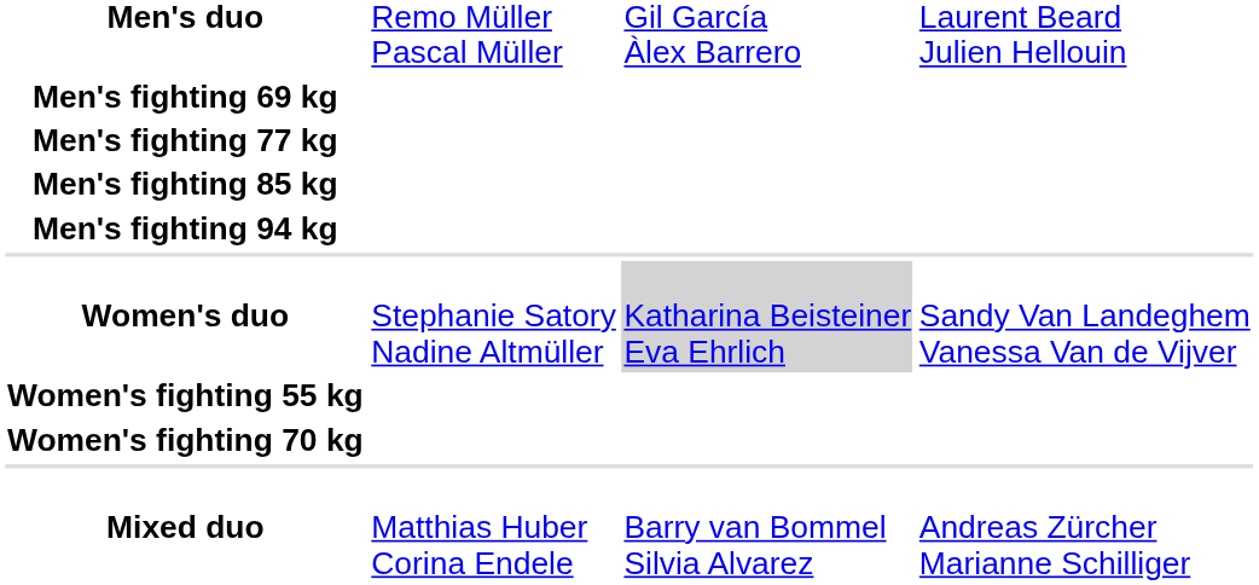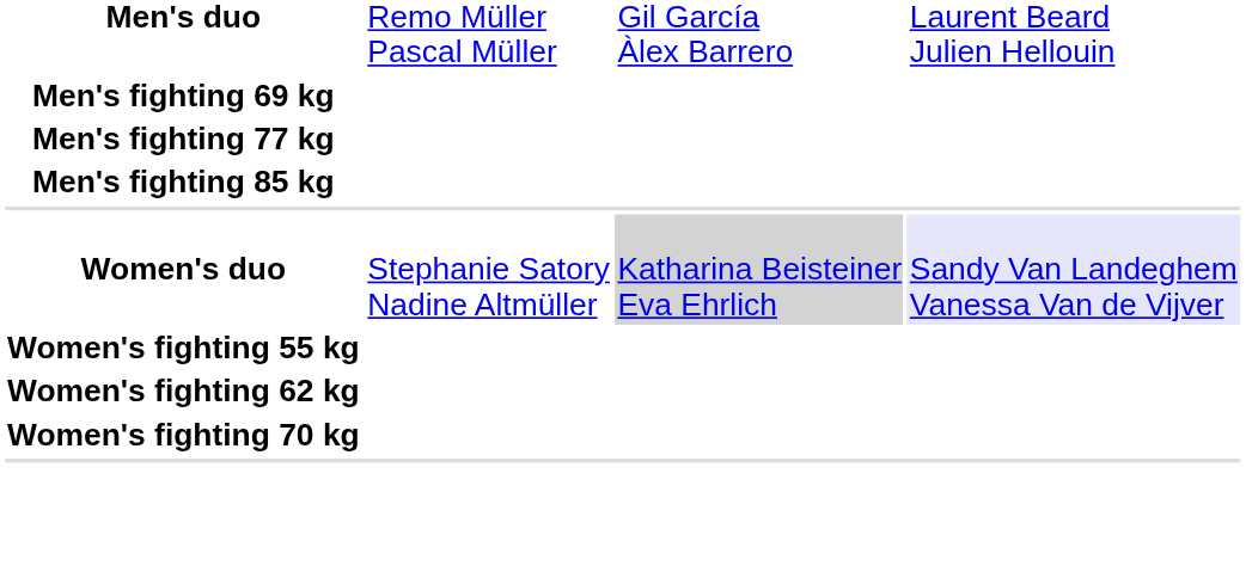- row: Men's fighting 94 kg
Women's duo | column 4: no background -> lavender background
+ row: Women's fighting 62 kg
- row: Mixed duo | Matthias Huber Corina Endele | Barry van Bommel Silvia Alvarez | Andreas Zürcher Marianne Schilliger
